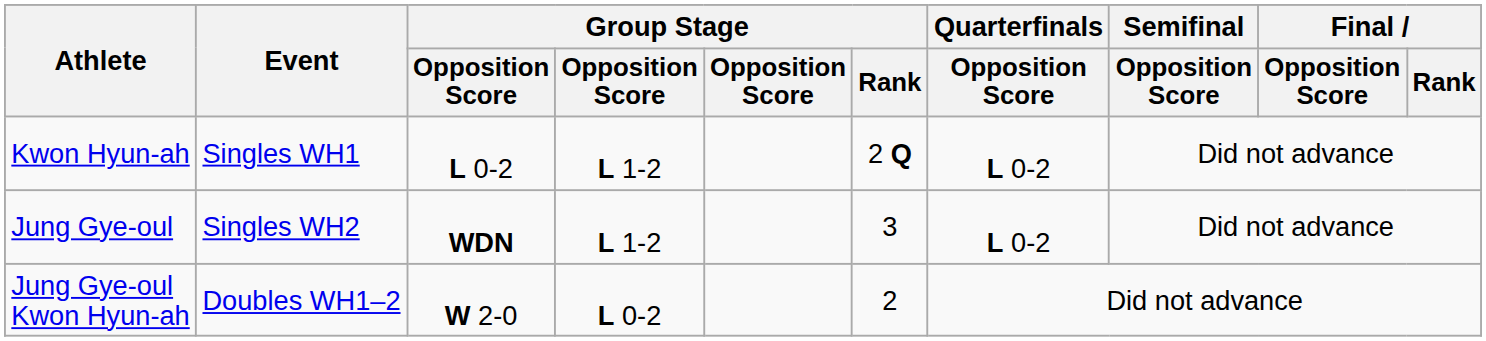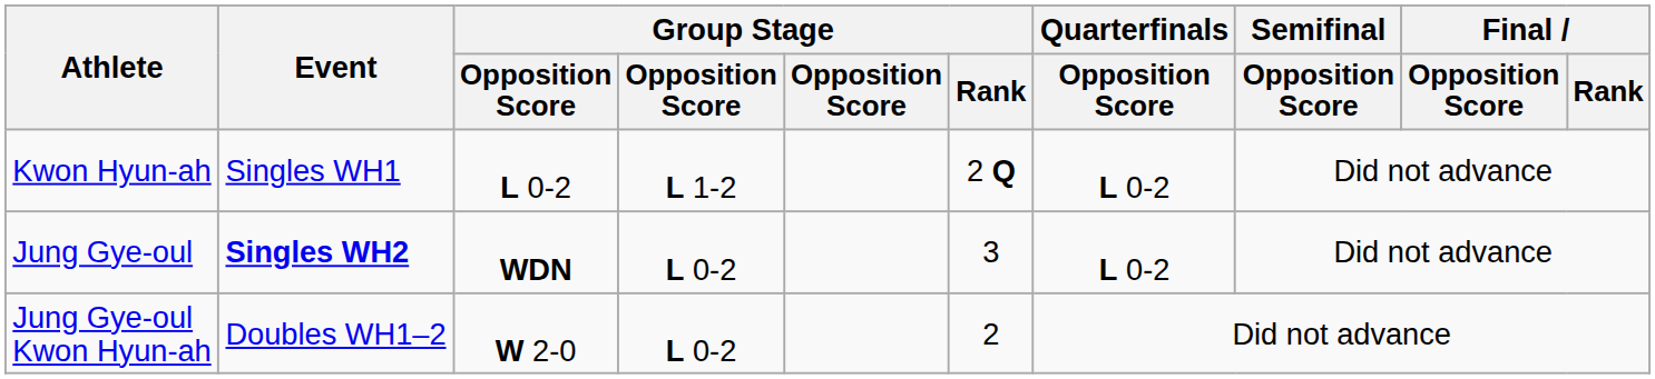Jung Gye-oul | Event: normal -> bold
Jung Gye-oul | column 4: L 1-2 -> L 0-2
